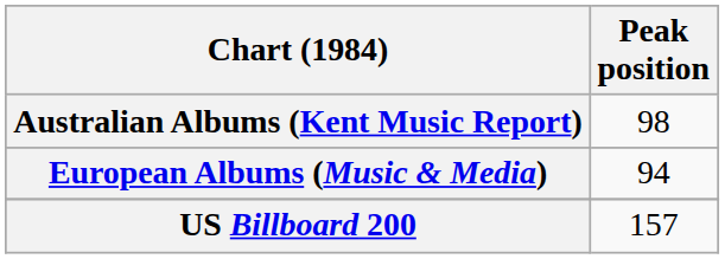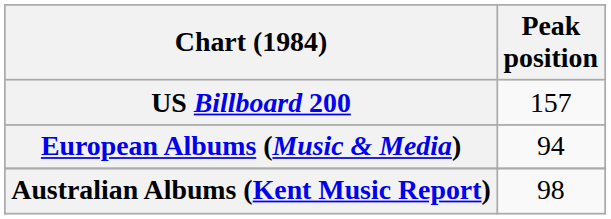rows swapped: Australian Albums (Kent Music Report) <-> US Billboard 200
